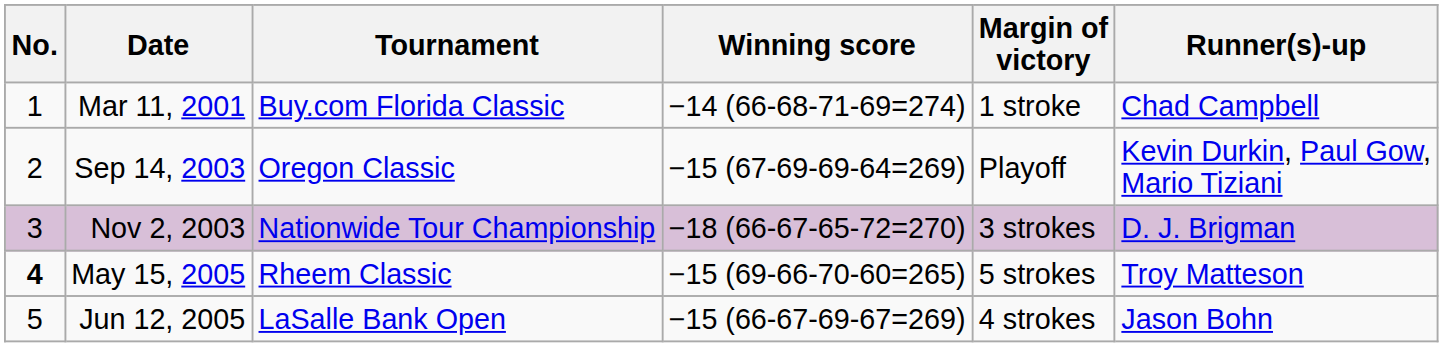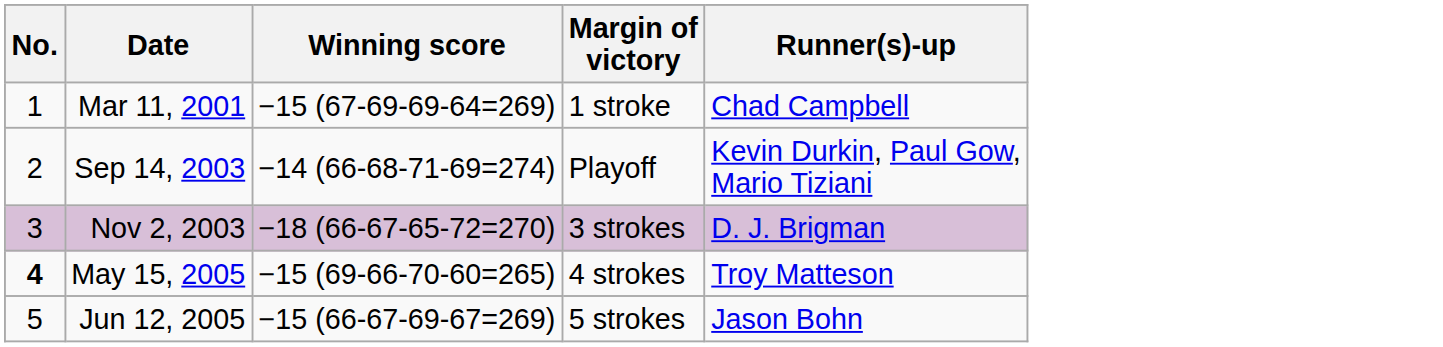- column: Tournament | Buy.com Florida Classic | Oregon Classic | Nationwide Tour Championship | Rheem Classic | LaSalle Bank Open
Mar 11, 2001 | Winning score: −14 (66-68-71-69=274) -> −15 (67-69-69-64=269)
Sep 14, 2003 | Winning score: −15 (67-69-69-64=269) -> −14 (66-68-71-69=274)
May 15, 2005 | Margin of victory: 5 strokes -> 4 strokes
Jun 12, 2005 | Margin of victory: 4 strokes -> 5 strokes
